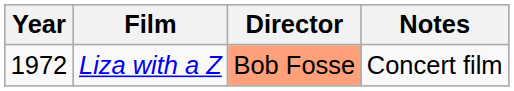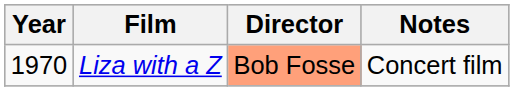Liza with a Z | Year: 1972 -> 1970
